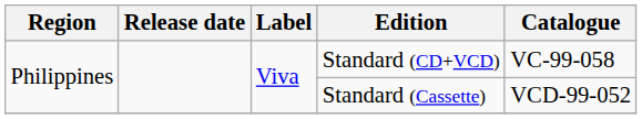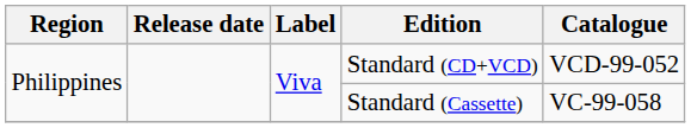Standard (CD+VCD) | Catalogue: VC-99-058 -> VCD-99-052
Standard (Cassette) | Catalogue: VCD-99-052 -> VC-99-058
